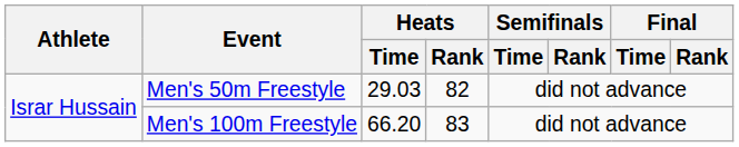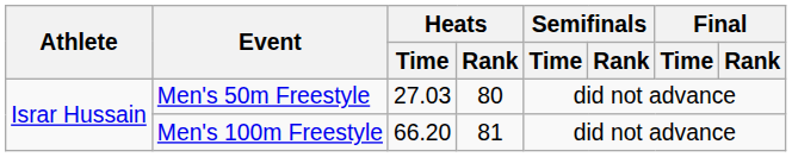Men's 50m Freestyle | Heats / Time: 29.03 -> 27.03
Men's 50m Freestyle | Heats / Rank: 82 -> 80
Men's 100m Freestyle | Heats / Rank: 83 -> 81
